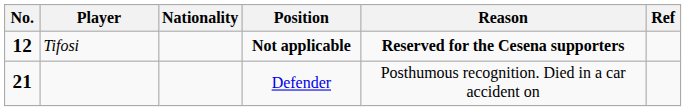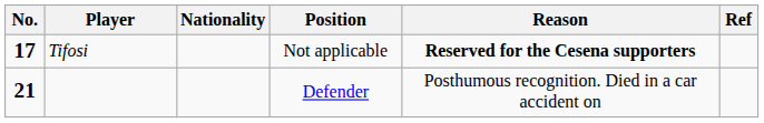Tifosi | No.: 12 -> 17
Tifosi | Position: bold -> normal
